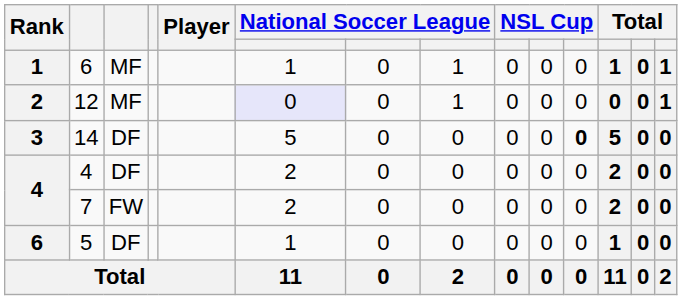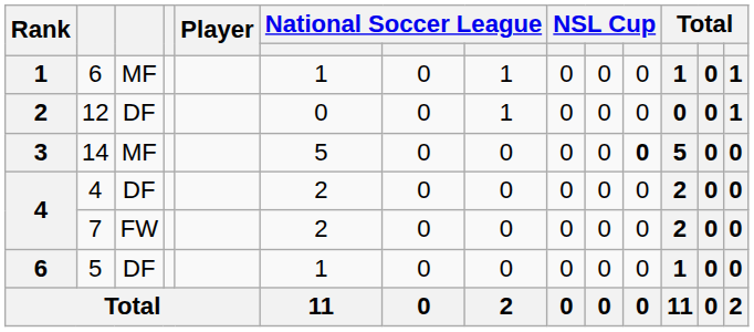12 | column 3: MF -> DF
12 | column 6: lavender background -> no background
14 | column 3: DF -> MF
